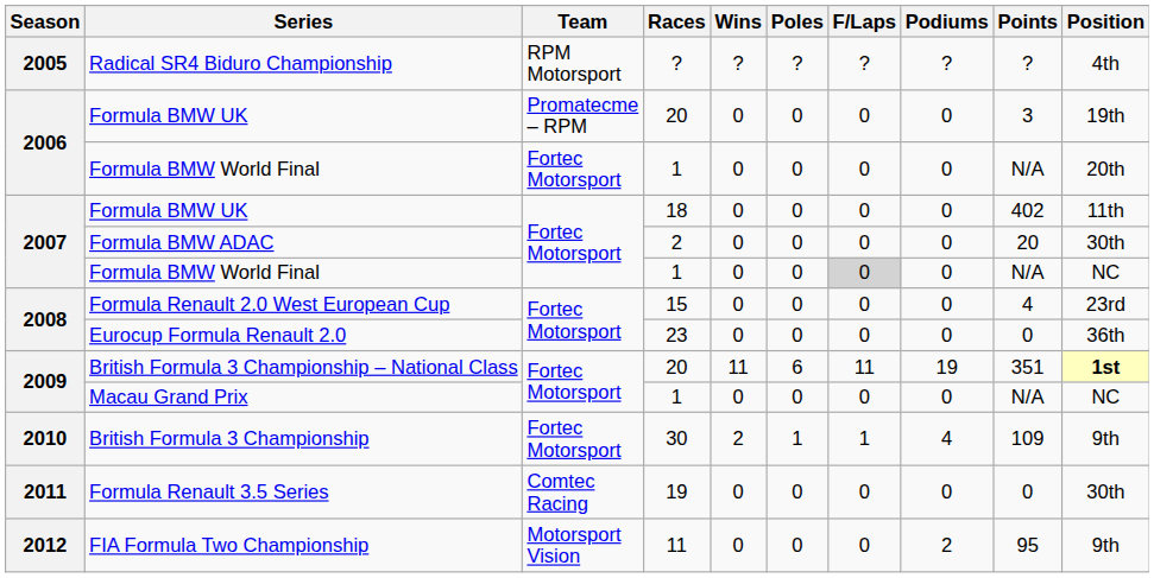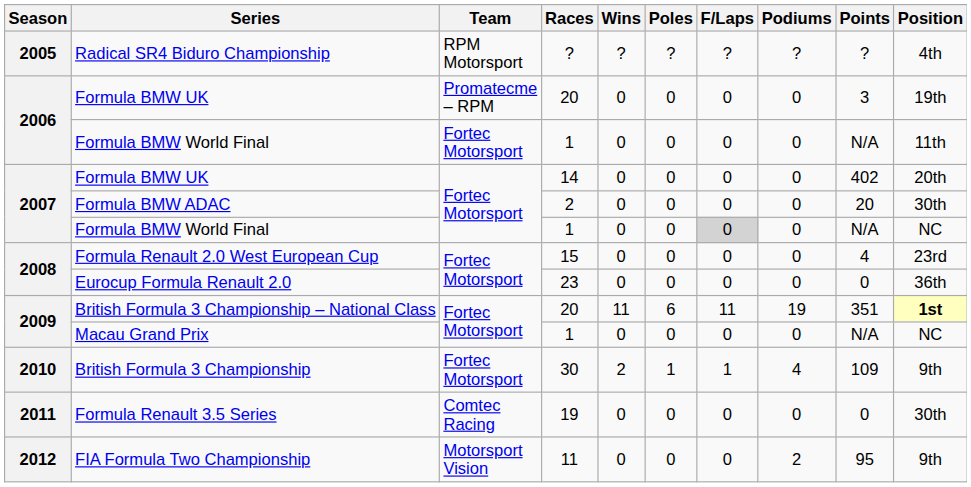2006 / Formula BMW World Final | Position: 20th -> 11th
2007 / Formula BMW UK | Races: 18 -> 14
2007 / Formula BMW UK | Position: 11th -> 20th
